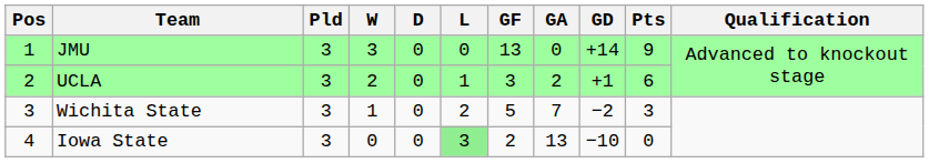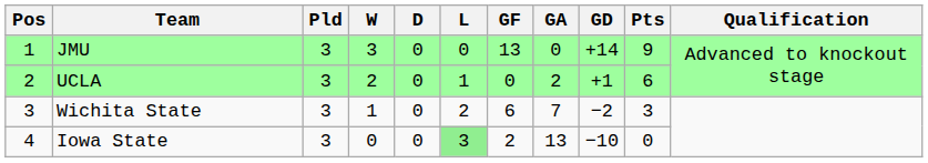UCLA | GF: 3 -> 0
Wichita State | GF: 5 -> 6
